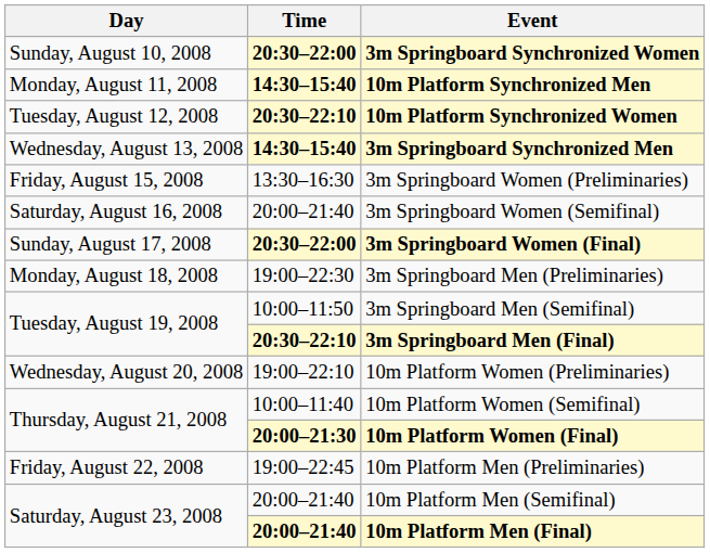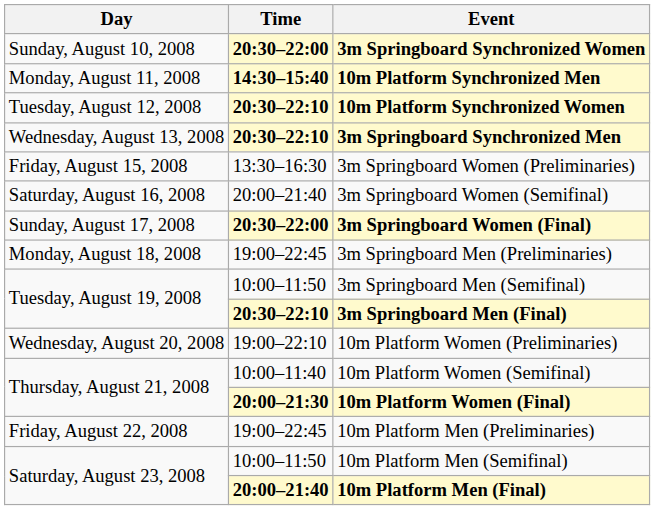3m Springboard Synchronized Men | Time: 14:30–15:40 -> 20:30–22:10
3m Springboard Men (Preliminaries) | Time: 19:00–22:30 -> 19:00–22:45
10m Platform Men (Semifinal) | Time: 20:00–21:40 -> 10:00–11:50
